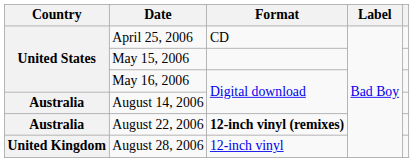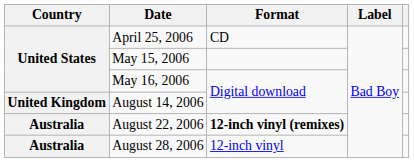August 14, 2006 | Country: Australia -> United Kingdom
August 28, 2006 | Country: United Kingdom -> Australia
